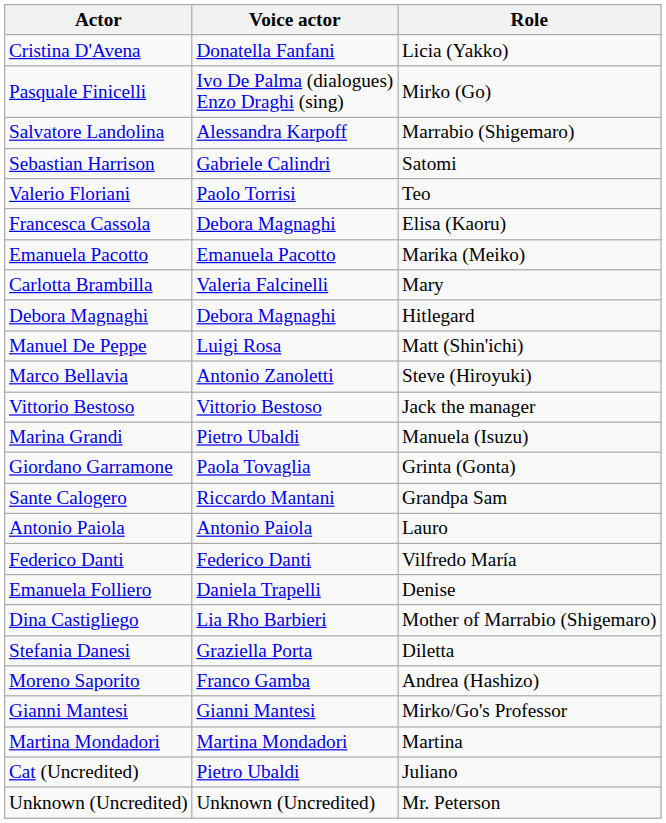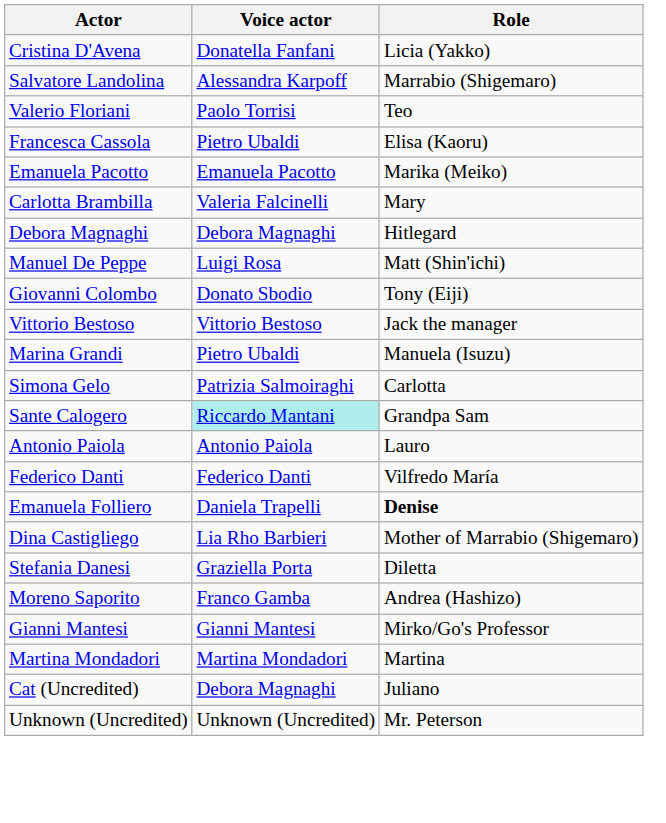- row: Pasquale Finicelli | Ivo De Palma (dialogues) Enzo Draghi (sing) | Mirko (Go)
- row: Sebastian Harrison | Gabriele Calindri | Satomi
Francesca Cassola | Voice actor: Debora Magnaghi -> Pietro Ubaldi
- row: Marco Bellavia | Antonio Zanoletti | Steve (Hiroyuki)
+ row: Giovanni Colombo | Donato Sbodio | Tony (Eiji)
- row: Giordano Garramone | Paola Tovaglia | Grinta (Gonta)
+ row: Simona Gelo | Patrizia Salmoiraghi | Carlotta
Sante Calogero | Voice actor: no background -> paleturquoise background
Emanuela Folliero | Role: normal -> bold
Cat (Uncredited) | Voice actor: Pietro Ubaldi -> Debora Magnaghi
